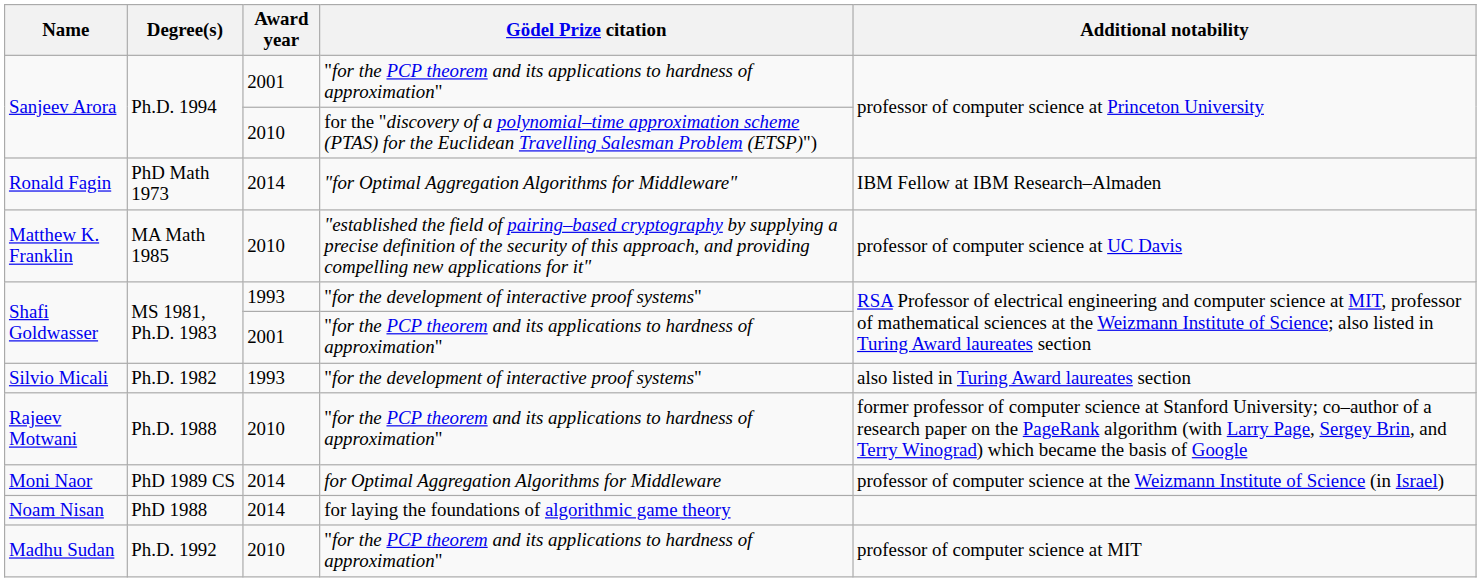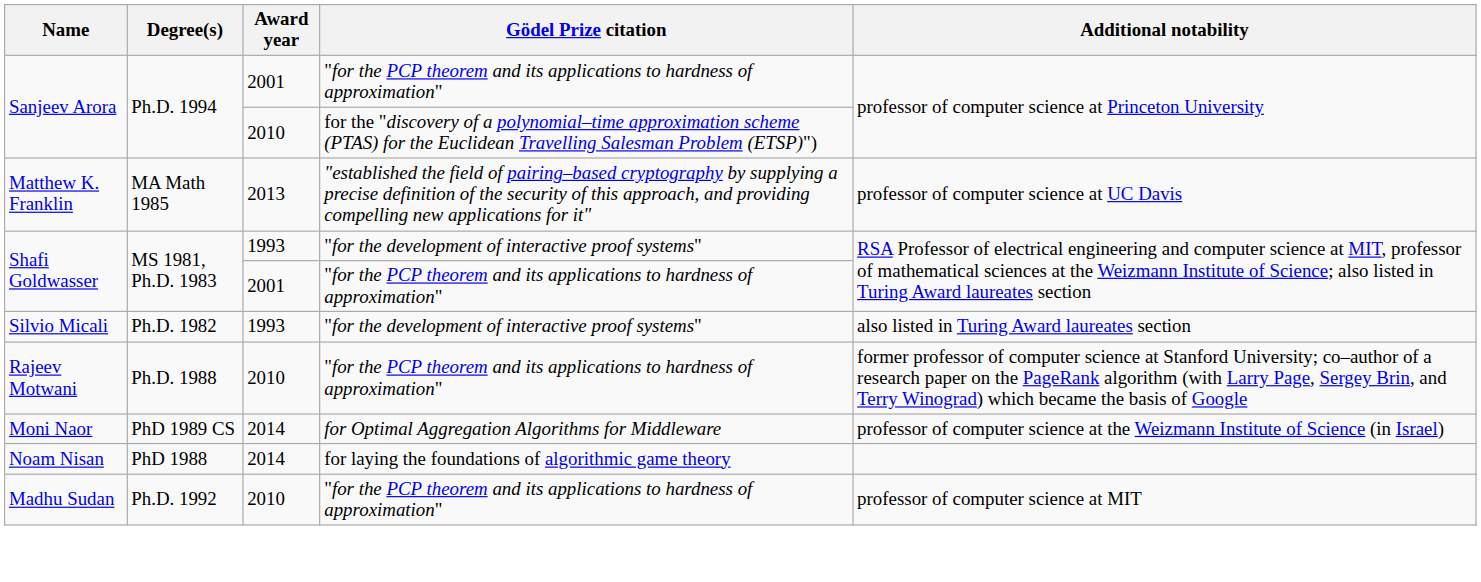- row: Ronald Fagin | PhD Math 1973 | 2014 | "for Optimal Aggregation Algorithms for Middleware" | IBM Fellow at IBM Research–Almaden
Matthew K. Franklin | Award year: 2010 -> 2013
